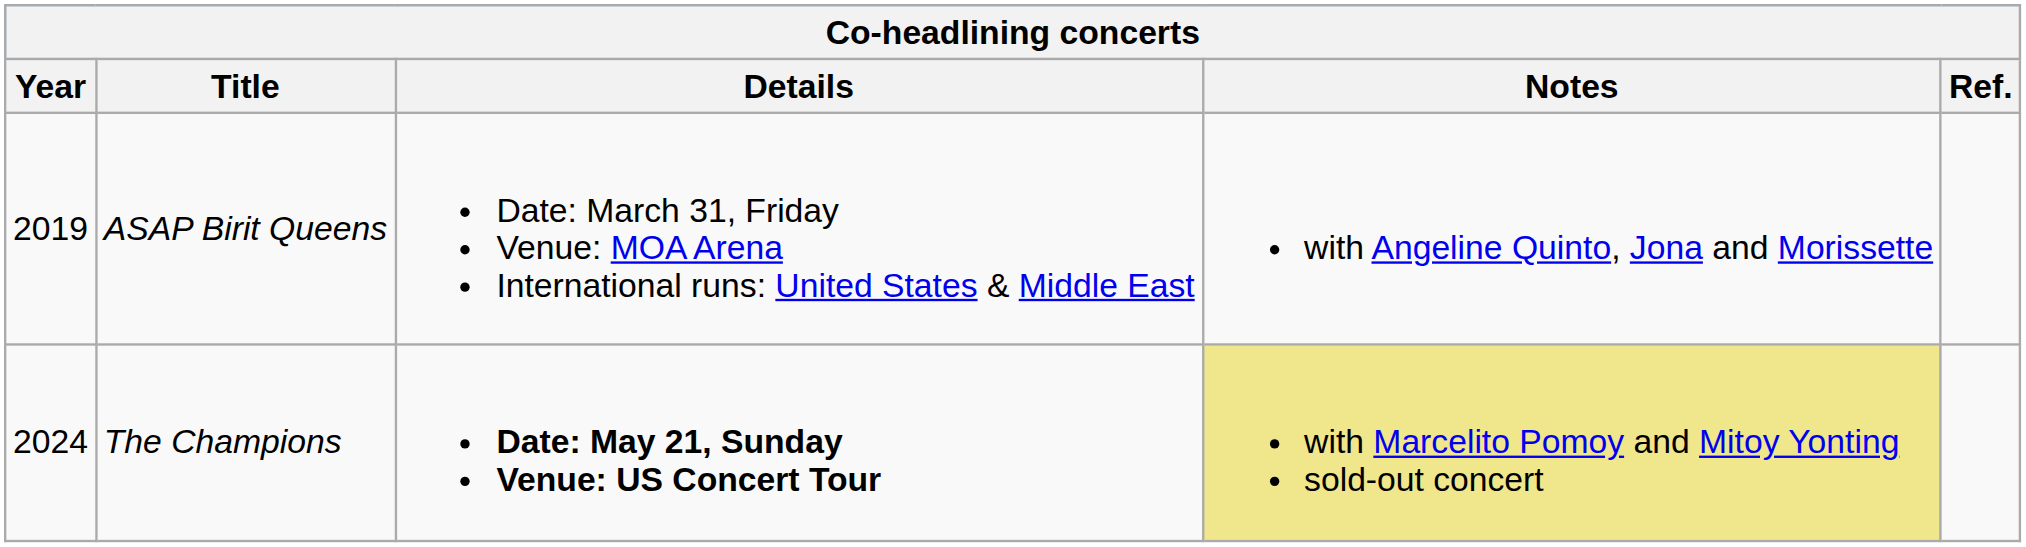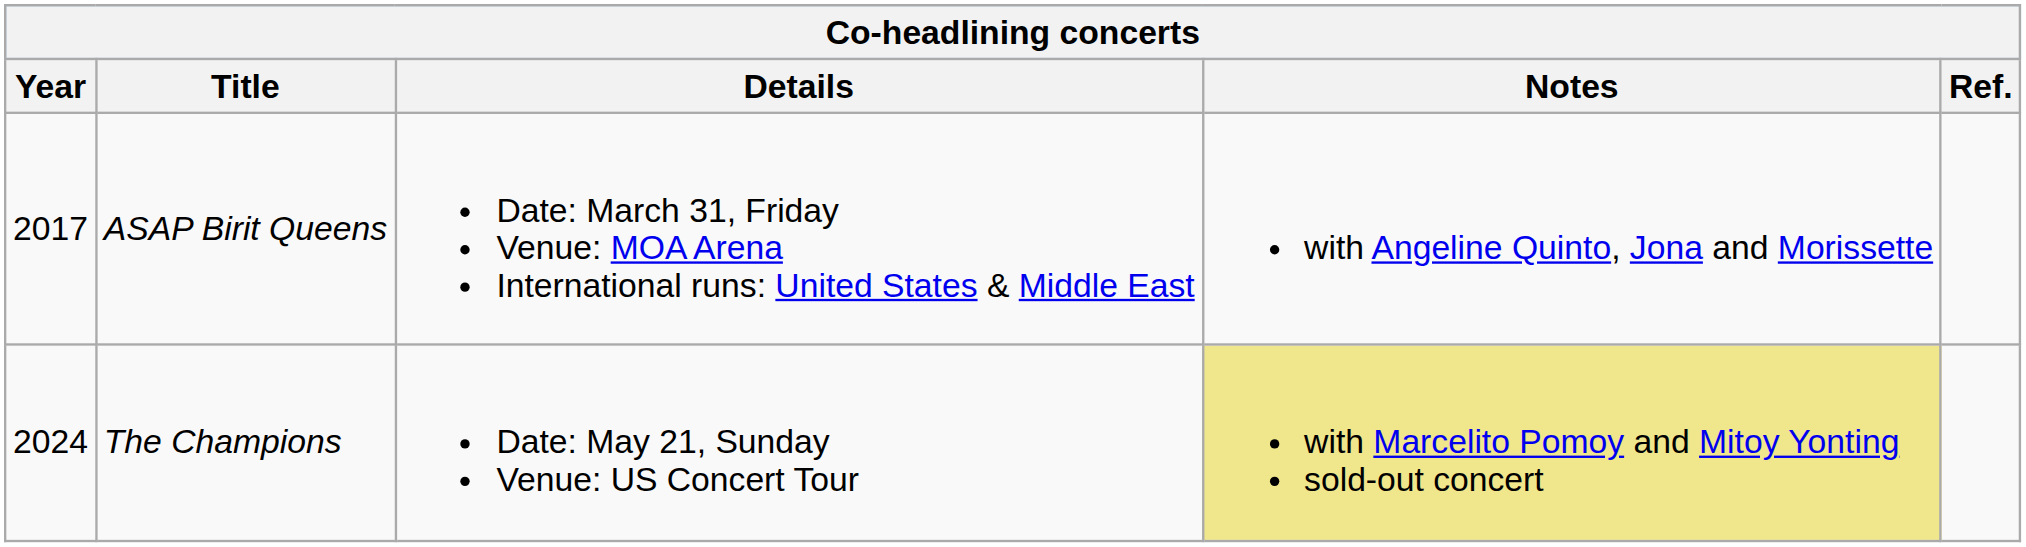ASAP Birit Queens | Year: 2019 -> 2017
The Champions | Details: bold -> normal
